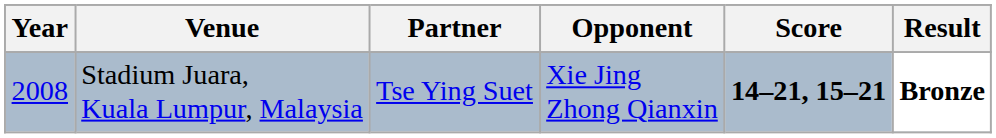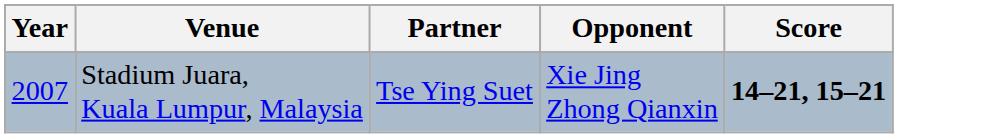- column: Result | Bronze
Stadium Juara, Kuala Lumpur, Malaysia | Year: 2008 -> 2007
